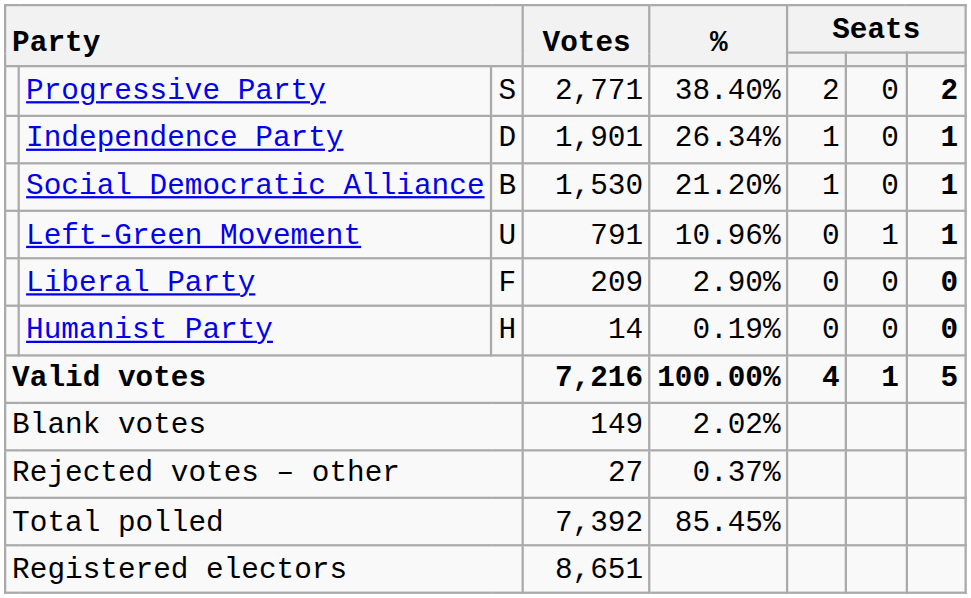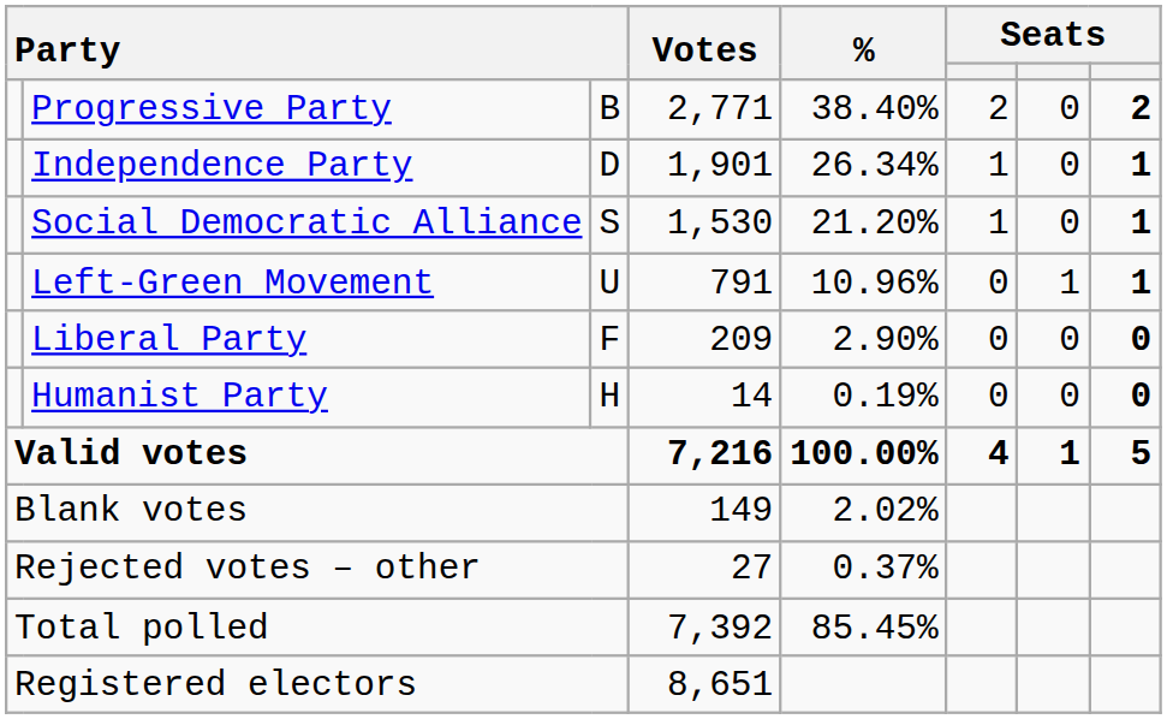Progressive Party | column 3: S -> B
Social Democratic Alliance | column 3: B -> S
